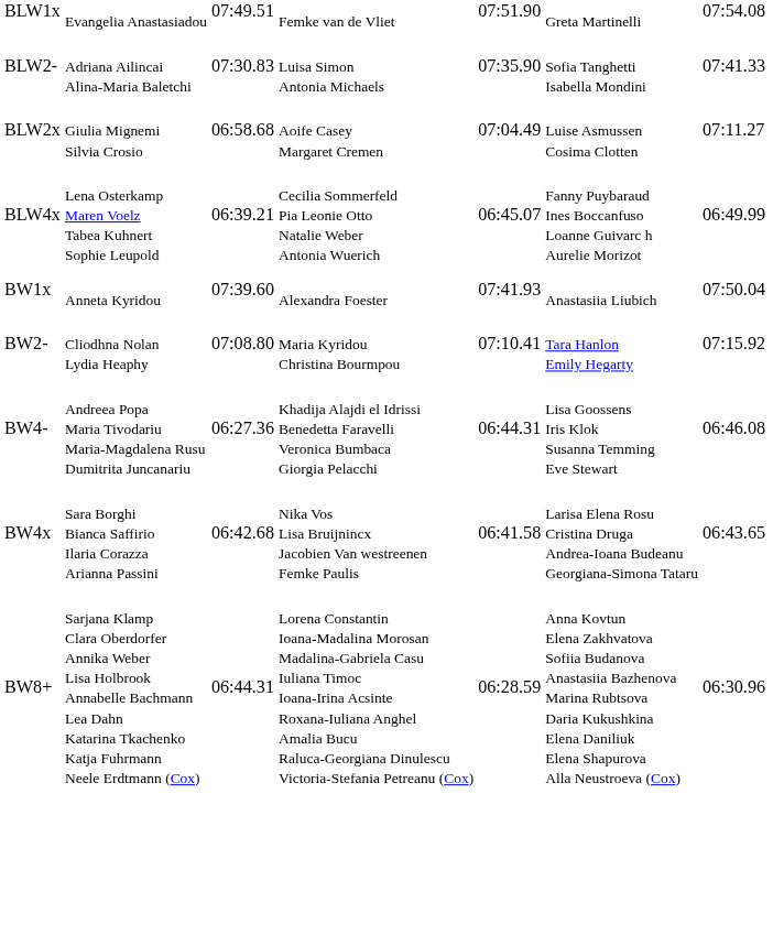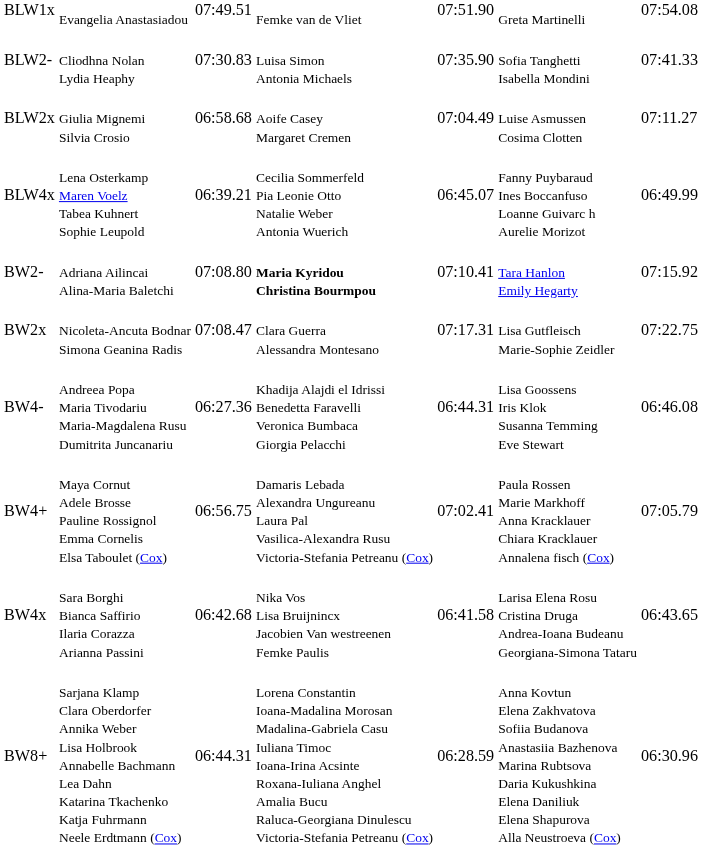BLW2- | column 2: Adriana Ailincai Alina-Maria Baletchi -> Cliodhna Nolan Lydia Heaphy
- row: BW1x | Anneta Kyridou | 07:39.60 | Alexandra Foester | 07:41.93 | Anastasiia Liubich | 07:50.04
BW2- | column 2: Cliodhna Nolan Lydia Heaphy -> Adriana Ailincai Alina-Maria Baletchi
BW2- | column 4: normal -> bold
+ row: BW2x | Nicoleta-Ancuta Bodnar Simona Geanina Radis | 07:08.47 | Clara Guerra Alessandra Montesano | 07:17.31 | Lisa Gutfleisch Marie-Sophie Zeidler | 07:22.75
+ row: BW4+ | Maya Cornut Adele Brosse Pauline Rossignol Emma Cornelis Elsa Taboulet (Cox) | 06:56.75 | Damaris Lebada Alexandra Ungureanu Laura Pal Vasilica-Alexandra Rusu Victoria-Stefania Petreanu (Cox) | 07:02.41 | Paula Rossen Marie Markhoff Anna Kracklauer Chiara Kracklauer Annalena fisch (Cox) | 07:05.79
